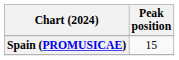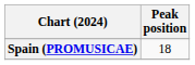Spain (PROMUSICAE) | Peak position: 15 -> 18
